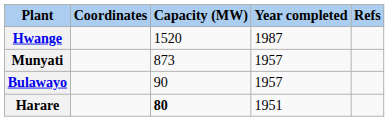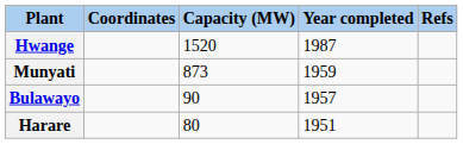Munyati | Year completed: 1957 -> 1959
Harare | Capacity (MW): bold -> normal
